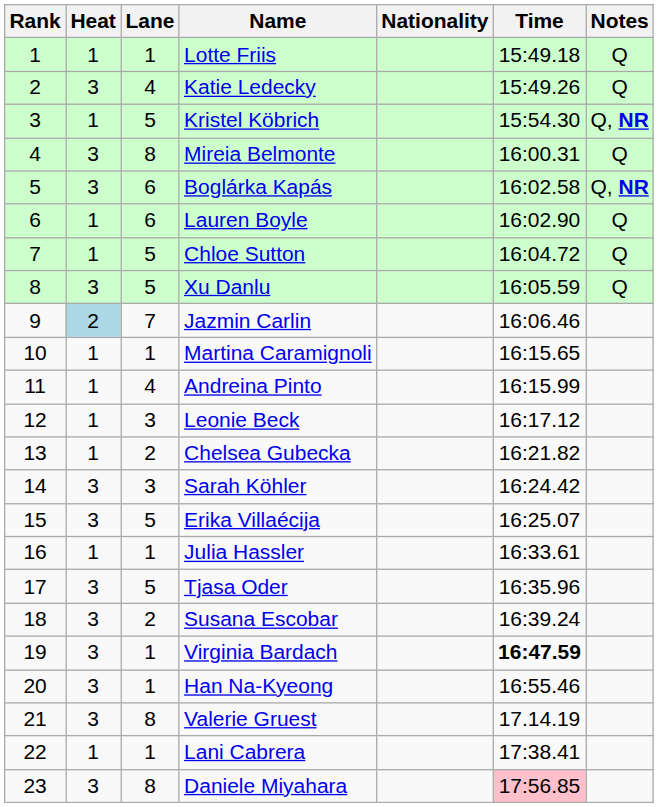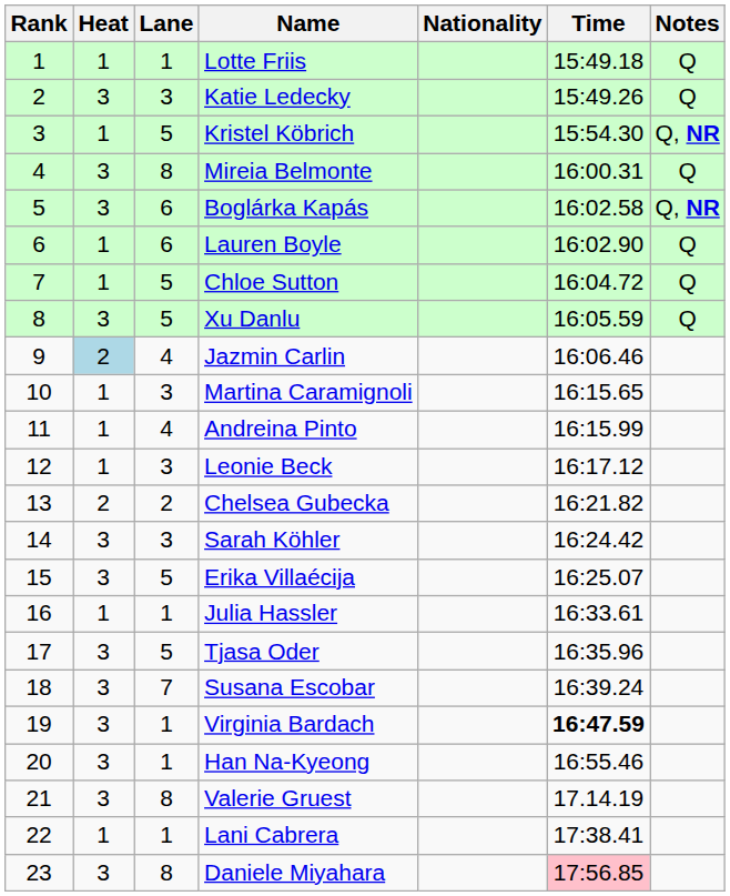Katie Ledecky | Lane: 4 -> 3
Jazmin Carlin | Lane: 7 -> 4
Martina Caramignoli | Lane: 1 -> 3
Chelsea Gubecka | Heat: 1 -> 2
Susana Escobar | Lane: 2 -> 7
